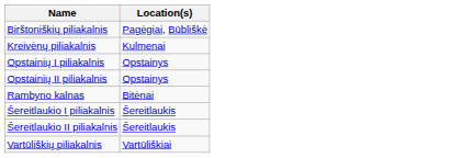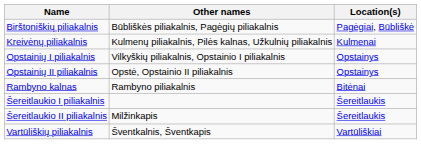+ column: Other names | Būbliškės piliakalnis, Pagėgių piliakalnis | Kulmenų piliakalnis, Pilės kalnas, Užkulnių piliakalnis | Vilkyškių piliakalnis, Opstainio I piliakalnis | Opstė, Opstainio II piliakalnis | Rambyno piliakalnis | Milžinkapis | Šventkalnis, Šventkapis
